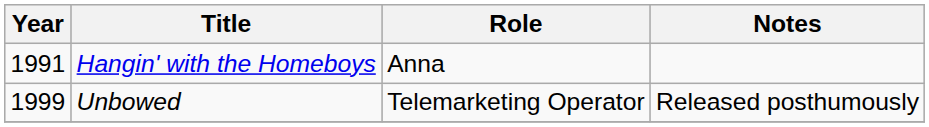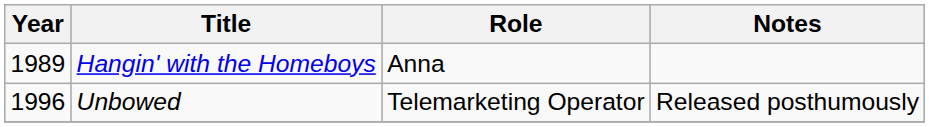Hangin' with the Homeboys | Year: 1991 -> 1989
Unbowed | Year: 1999 -> 1996
